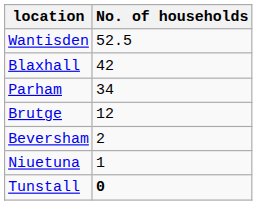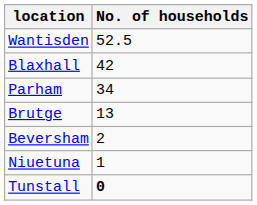Brutge | No. of households: 12 -> 13
